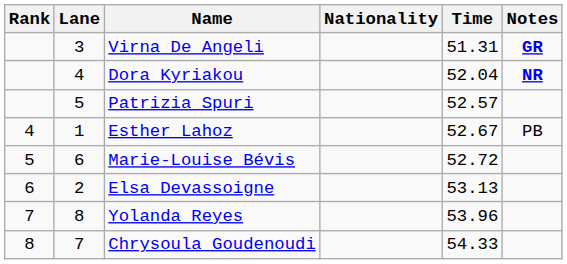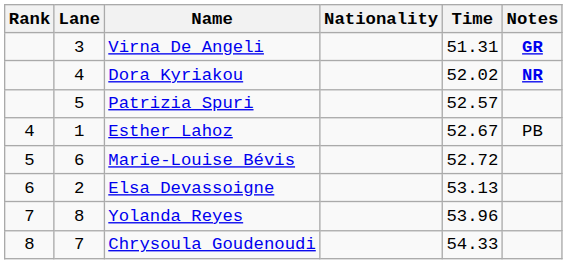Dora Kyriakou | Time: 52.04 -> 52.02
